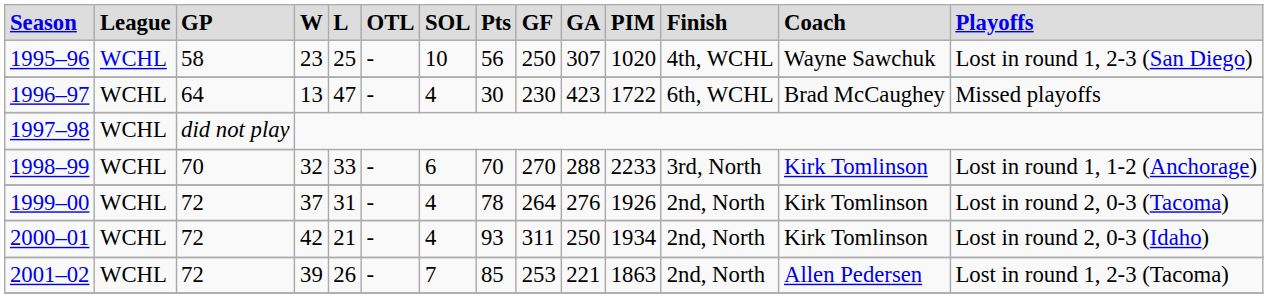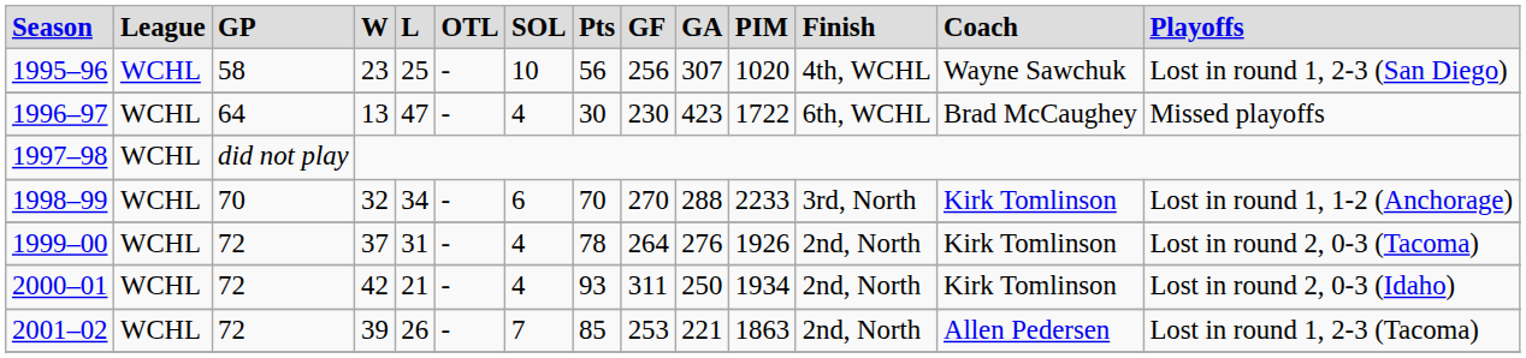1995–96 | column 9: 250 -> 256
1998–99 | column 5: 33 -> 34
